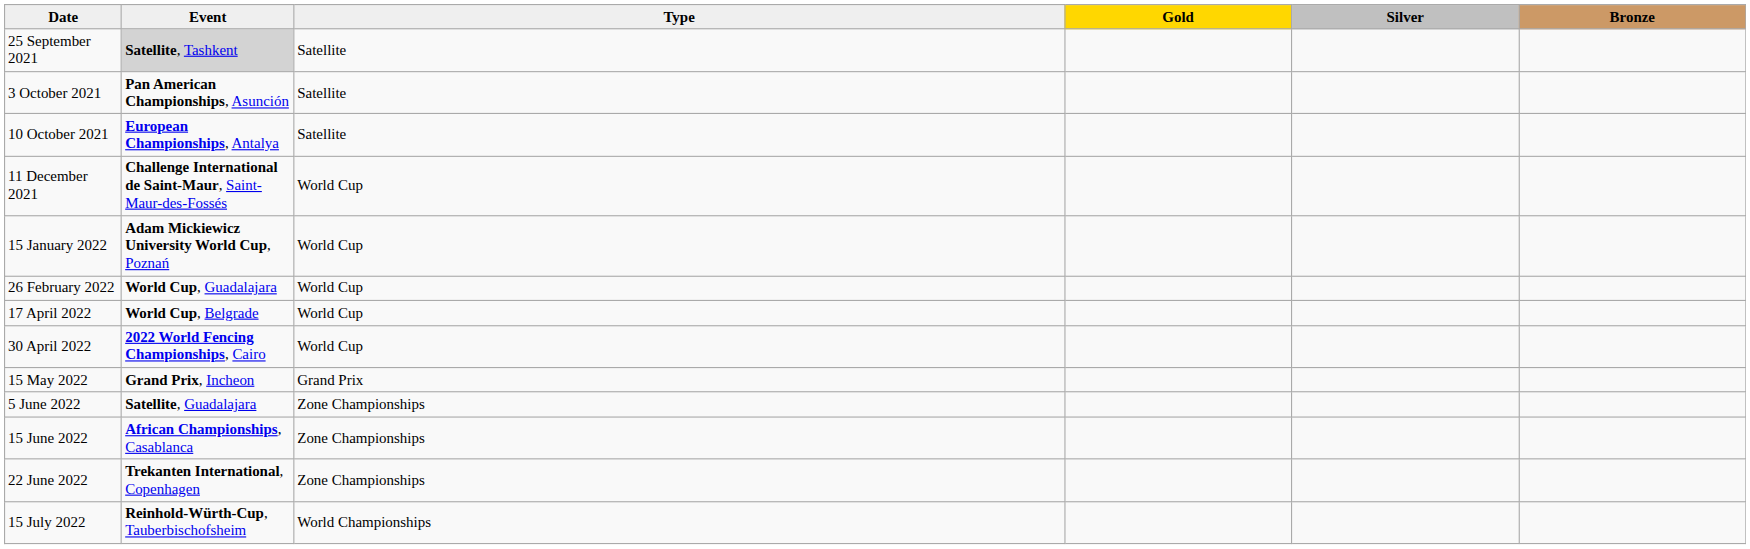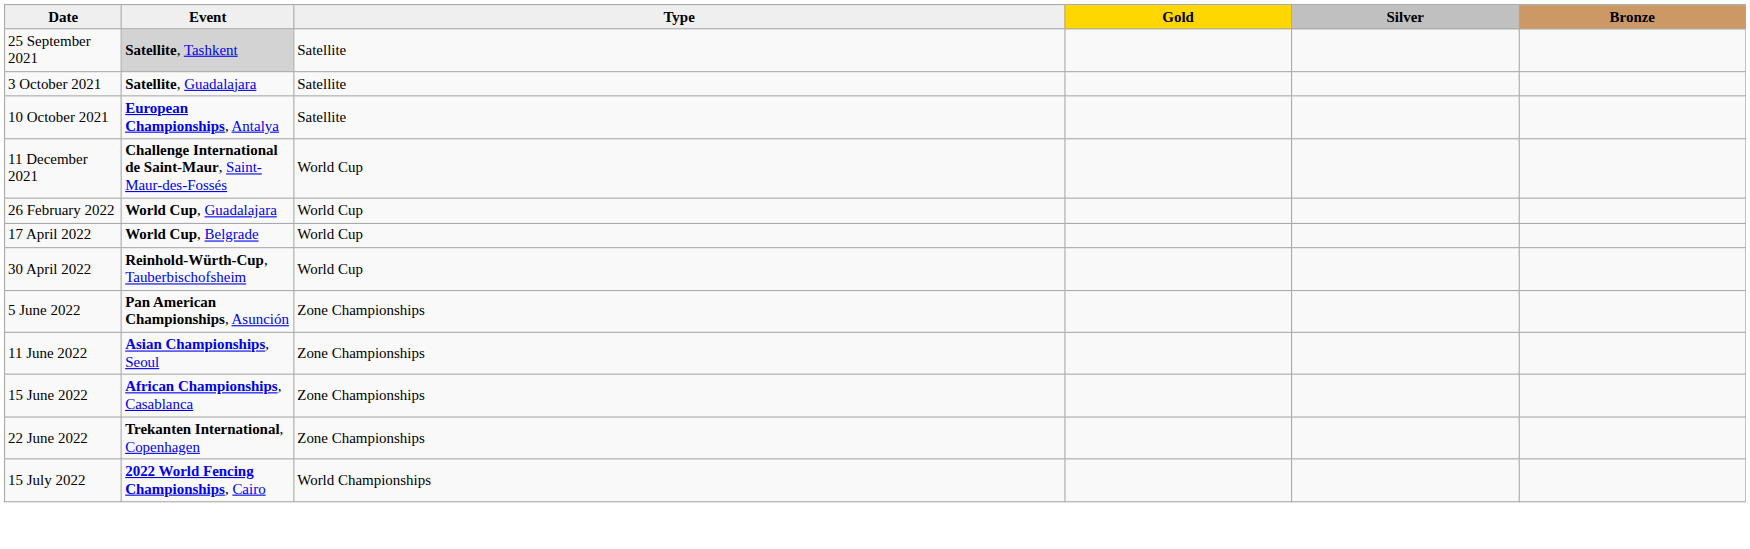3 October 2021 | Event: Pan American Championships, Asunción -> Satellite, Guadalajara
- row: 15 January 2022 | Adam Mickiewicz University World Cup, Poznań | World Cup
30 April 2022 | Event: 2022 World Fencing Championships, Cairo -> Reinhold-Würth-Cup, Tauberbischofsheim
- row: 15 May 2022 | Grand Prix, Incheon | Grand Prix
5 June 2022 | Event: Satellite, Guadalajara -> Pan American Championships, Asunción
+ row: 11 June 2022 | Asian Championships, Seoul | Zone Championships
15 July 2022 | Event: Reinhold-Würth-Cup, Tauberbischofsheim -> 2022 World Fencing Championships, Cairo
